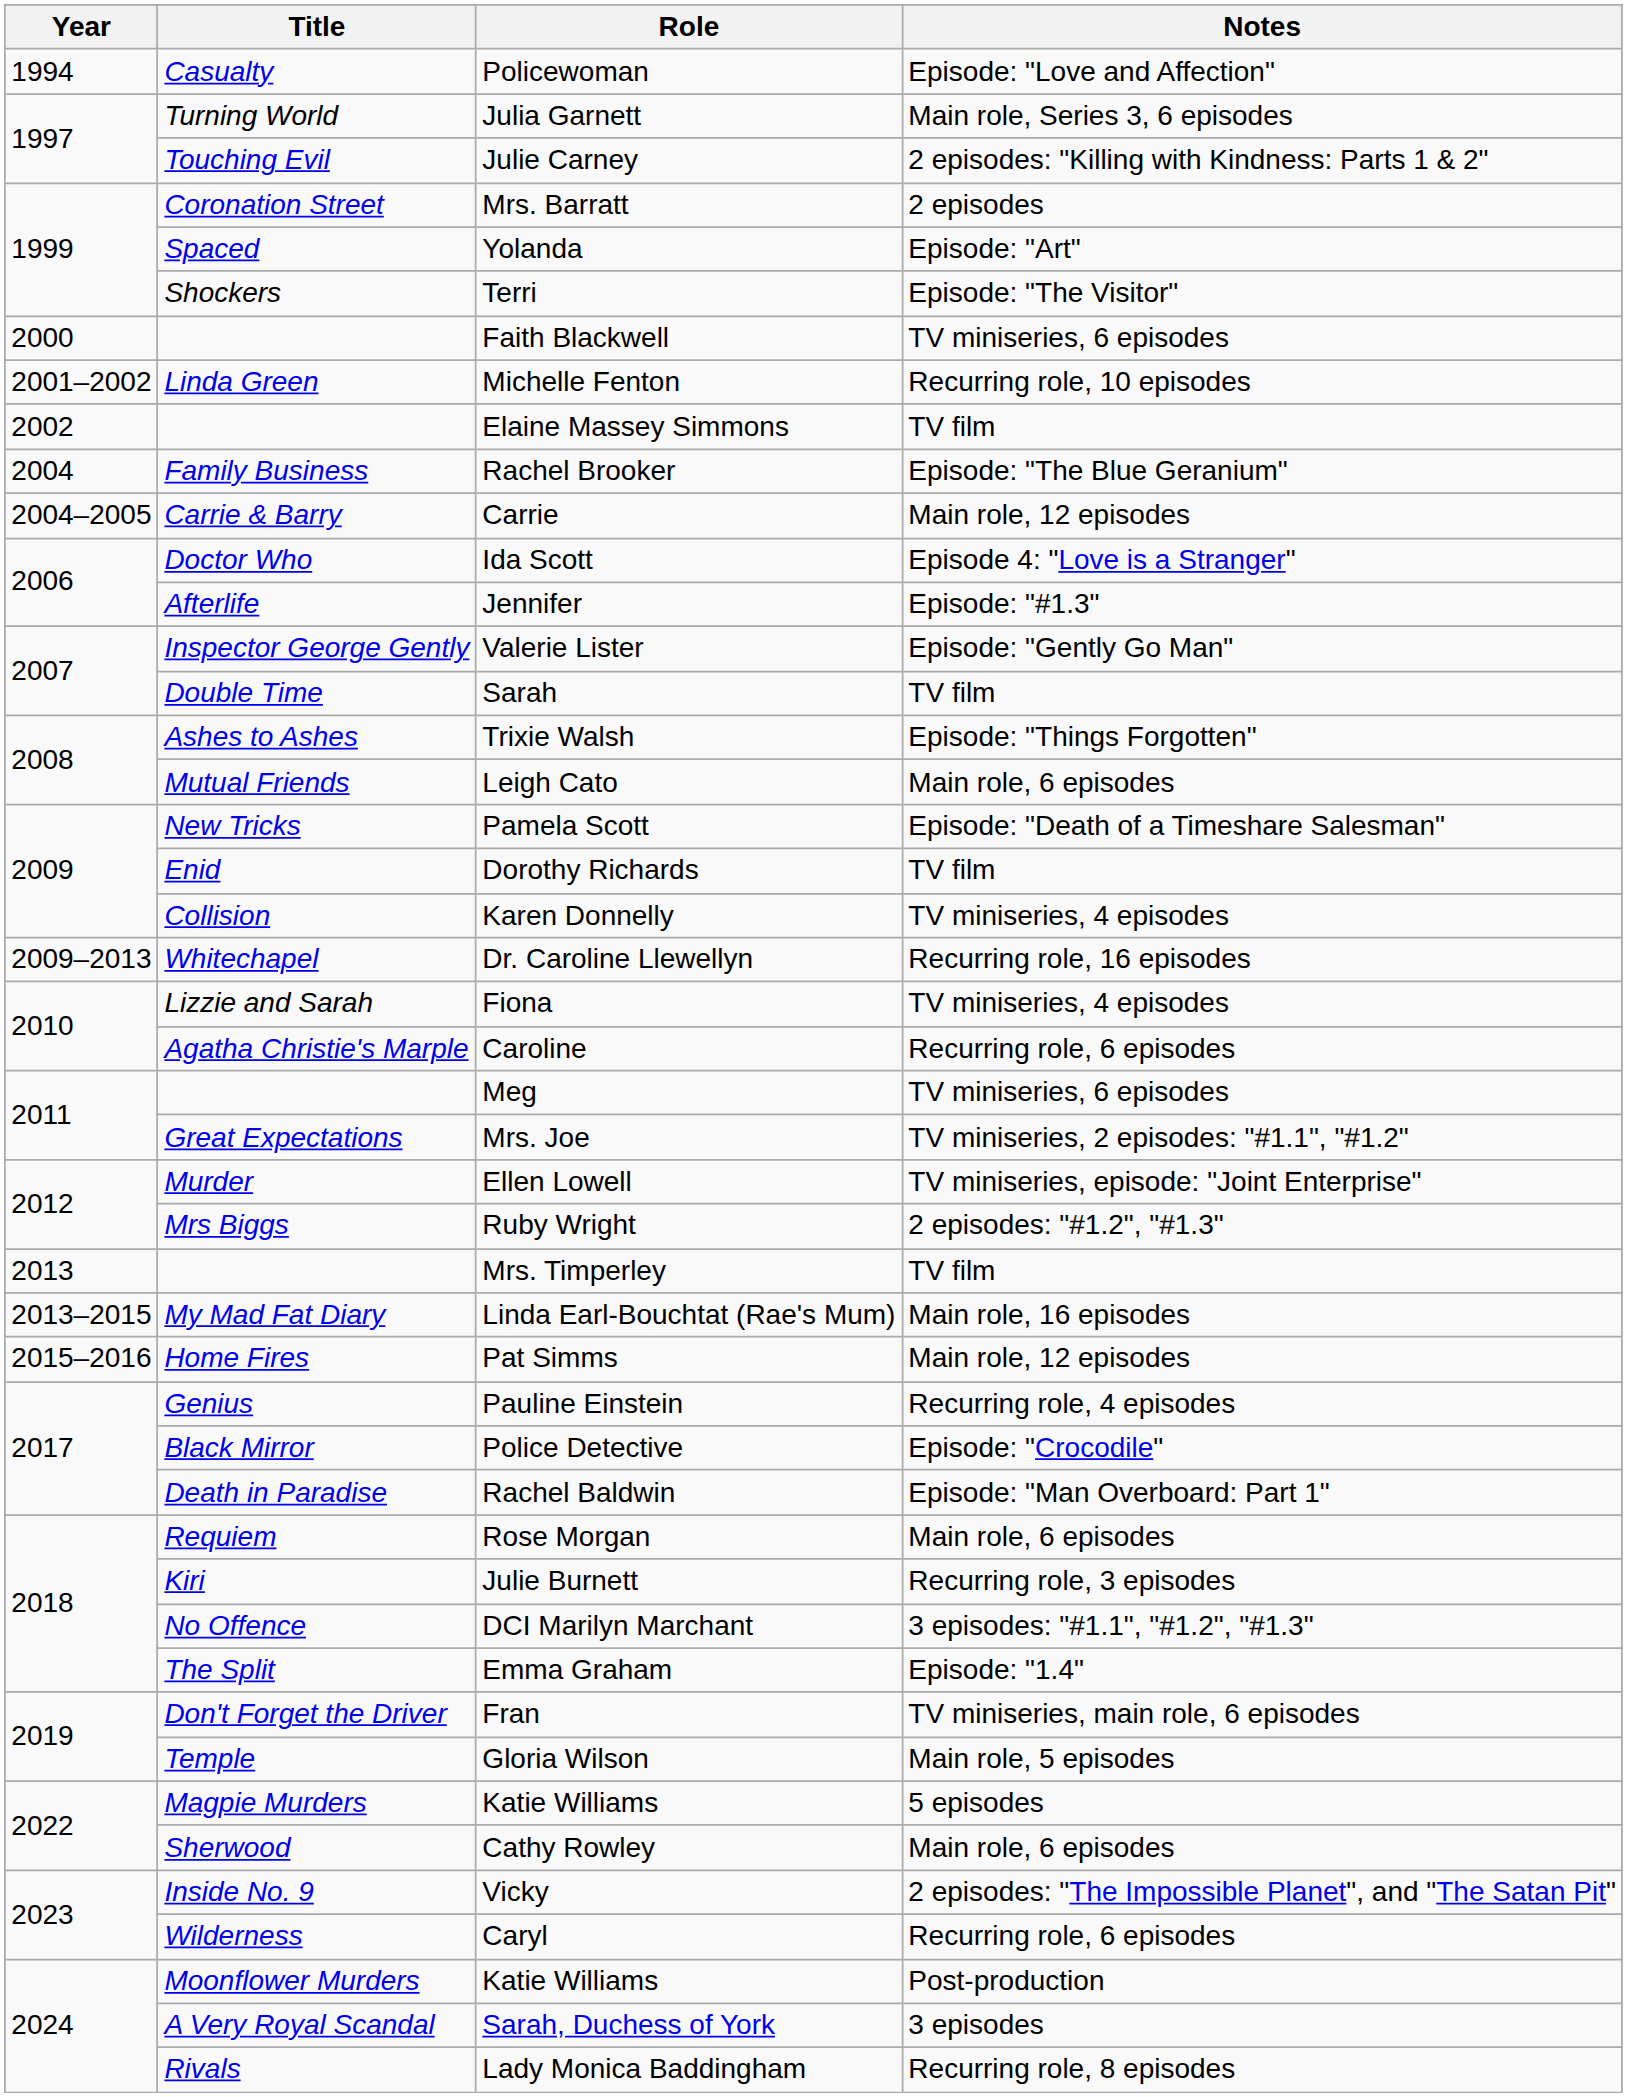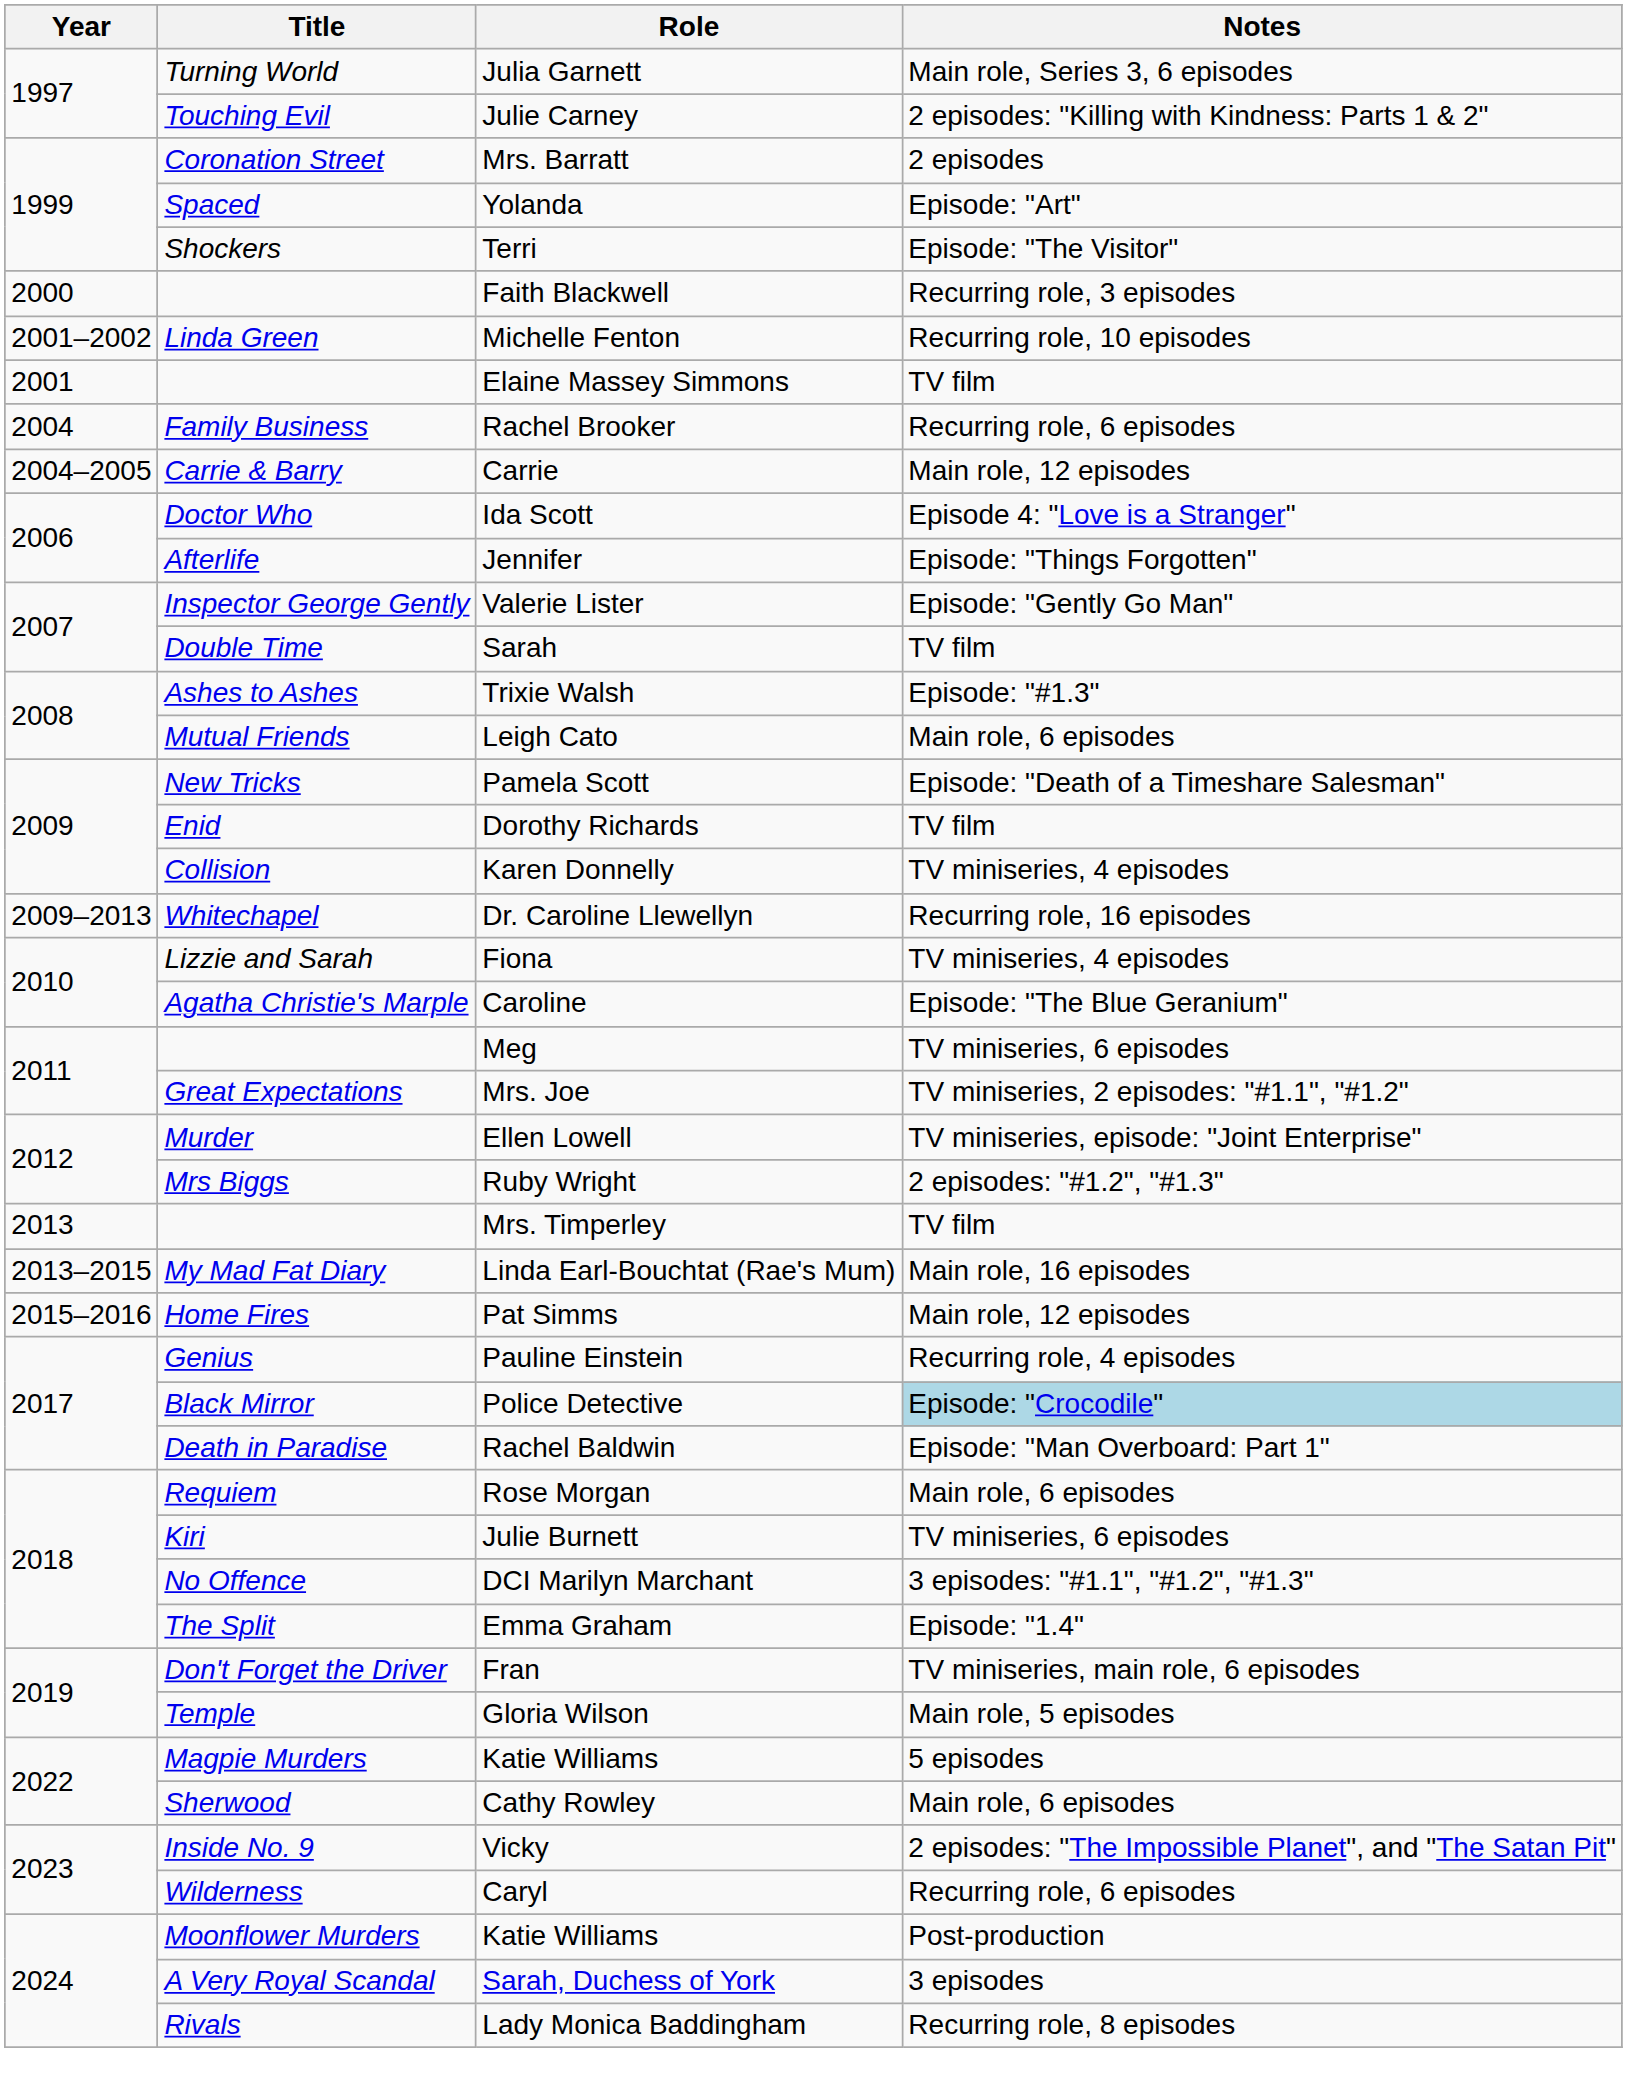- row: 1994 | Casualty | Policewoman | Episode: "Love and Affection"
Faith Blackwell | Notes: TV miniseries, 6 episodes -> Recurring role, 3 episodes
Elaine Massey Simmons | Year: 2002 -> 2001
Rachel Brooker | Notes: Episode: "The Blue Geranium" -> Recurring role, 6 episodes
Jennifer | Notes: Episode: "#1.3" -> Episode: "Things Forgotten"
Trixie Walsh | Notes: Episode: "Things Forgotten" -> Episode: "#1.3"
Caroline | Notes: Recurring role, 6 episodes -> Episode: "The Blue Geranium"
Police Detective | Notes: no background -> lightblue background
Julie Burnett | Notes: Recurring role, 3 episodes -> TV miniseries, 6 episodes
